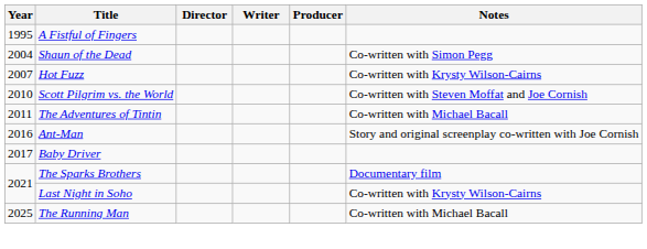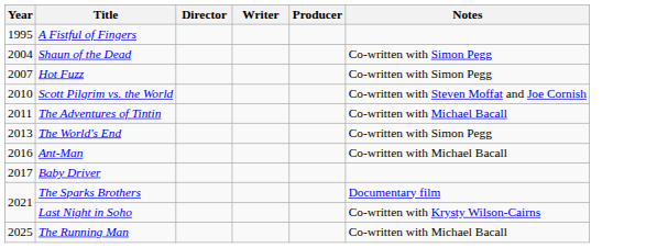Hot Fuzz | Notes: Co-written with Krysty Wilson-Cairns -> Co-written with Simon Pegg
+ row: 2013 | The World's End | Co-written with Simon Pegg
Ant-Man | Notes: Story and original screenplay co-written with Joe Cornish -> Co-written with Michael Bacall
